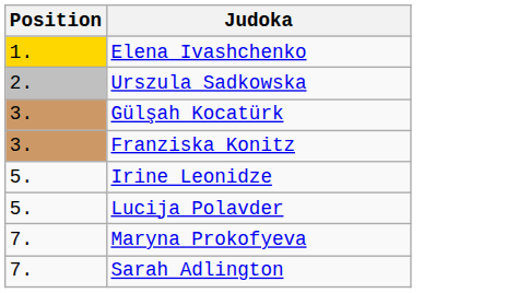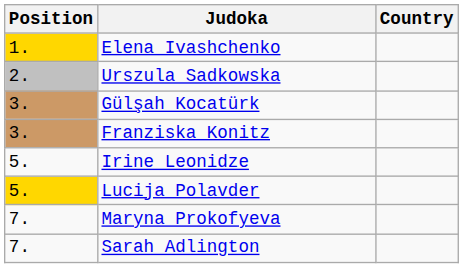+ column: Country
Lucija Polavder | Position: no background -> gold background
